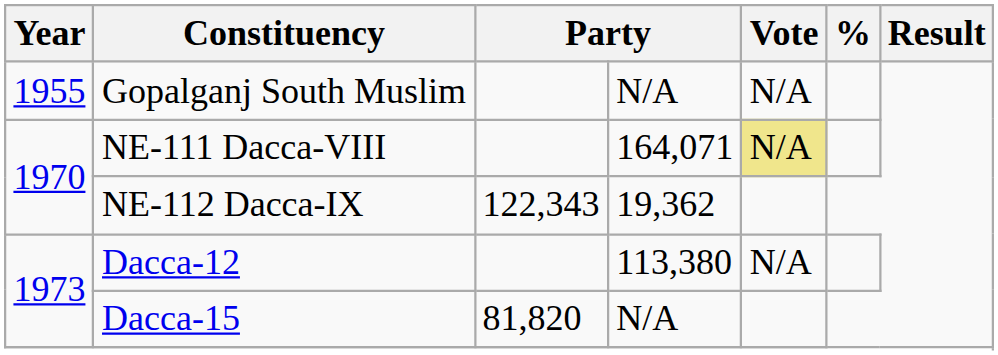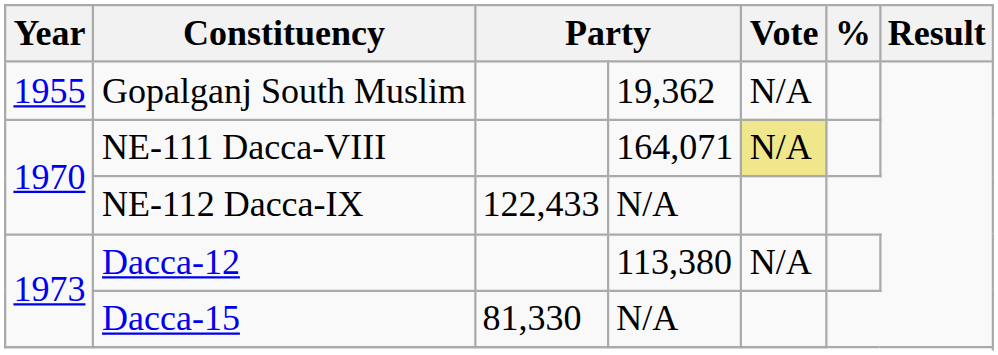Gopalganj South Muslim | column 4: N/A -> 19,362
NE-112 Dacca-IX | column 3: 122,343 -> 122,433
NE-112 Dacca-IX | column 4: 19,362 -> N/A
Dacca-15 | column 3: 81,820 -> 81,330
